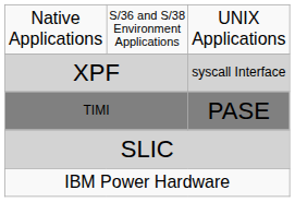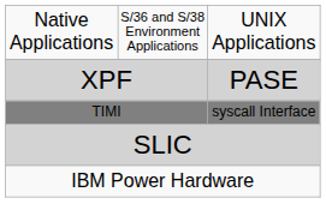XPF | column 3: syscall Interface -> PASE
TIMI | column 3: PASE -> syscall Interface
